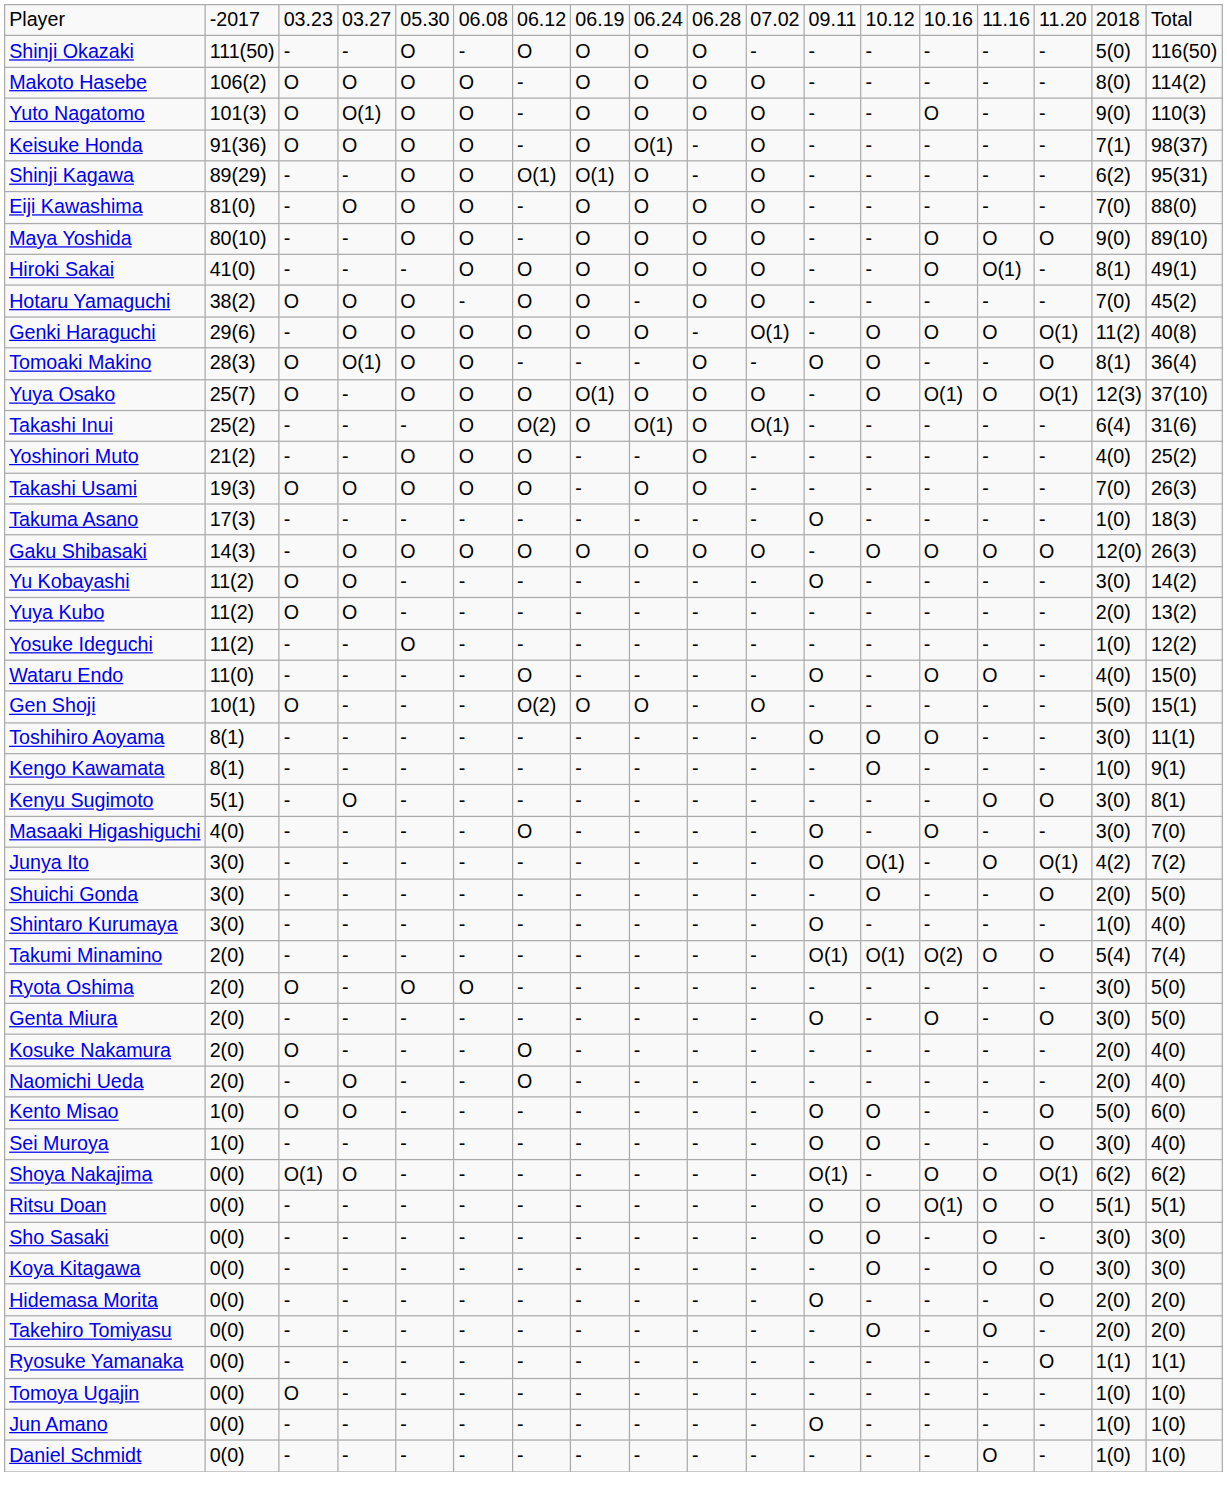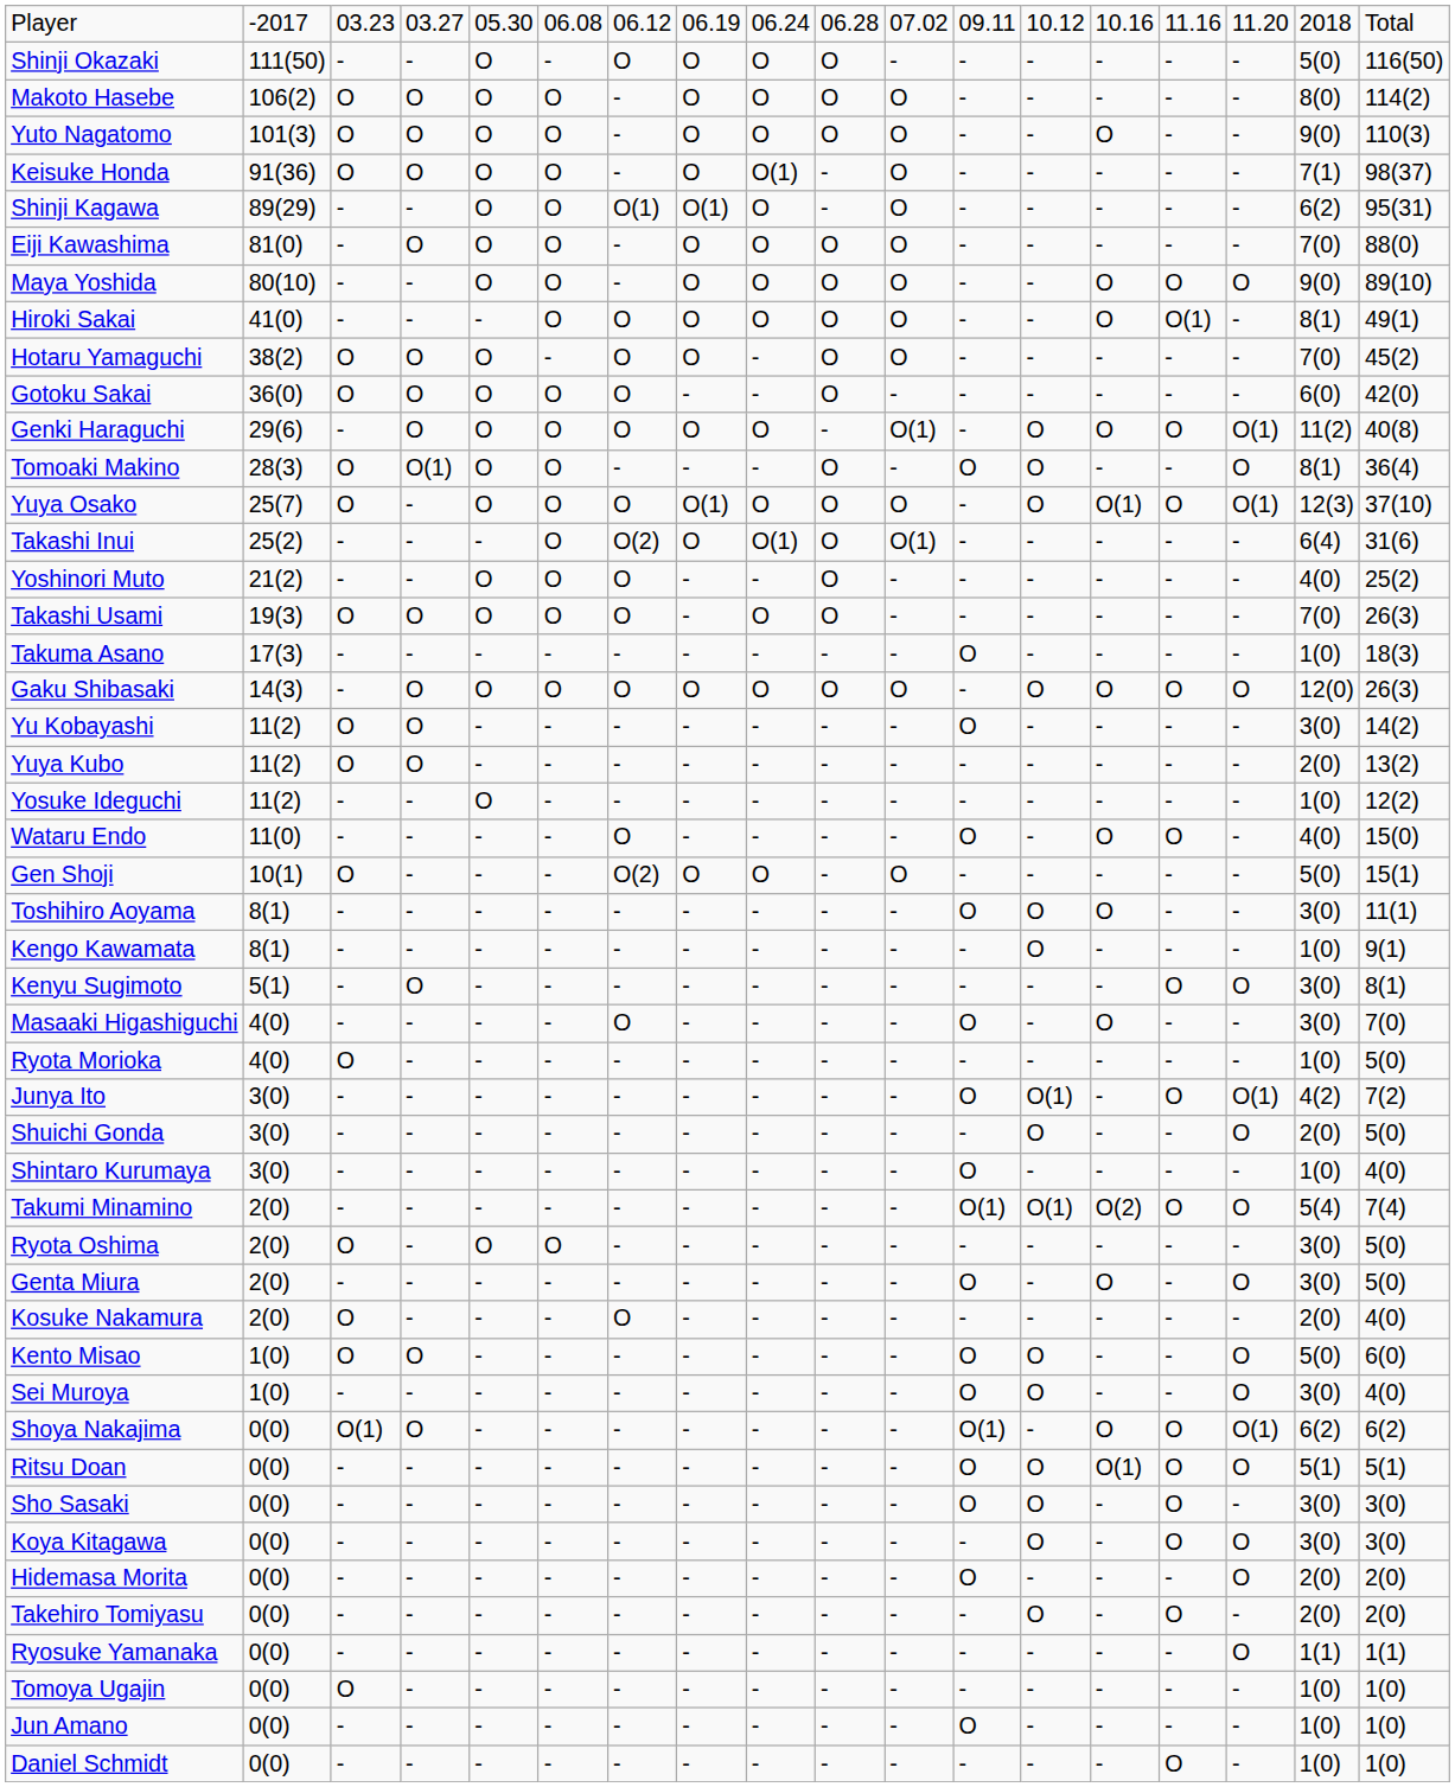Yuto Nagatomo | column 4: O(1) -> O
+ row: Gotoku Sakai | 36(0) | O | O | O | O | O | - | - | O | - | - | - | - | - | - | 6(0) | 42(0)
+ row: Ryota Morioka | 4(0) | O | - | - | - | - | - | - | - | - | - | - | - | - | - | 1(0) | 5(0)
- row: Naomichi Ueda | 2(0) | - | O | - | - | O | - | - | - | - | - | - | - | - | - | 2(0) | 4(0)
